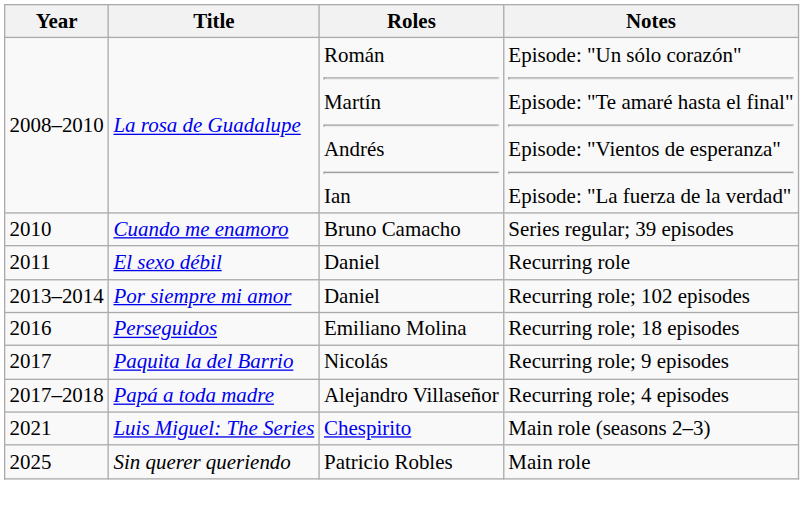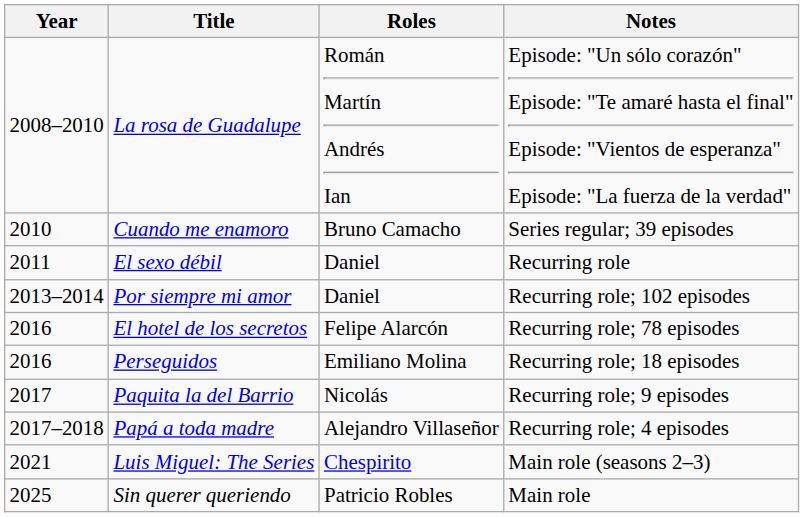+ row: 2016 | El hotel de los secretos | Felipe Alarcón | Recurring role; 78 episodes
